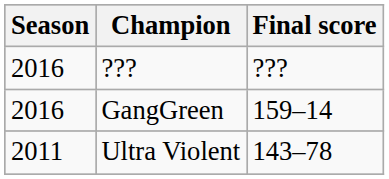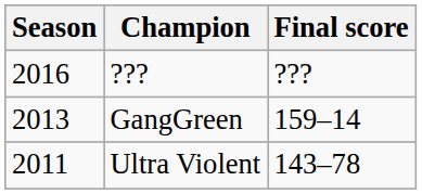GangGreen | Season: 2016 -> 2013
